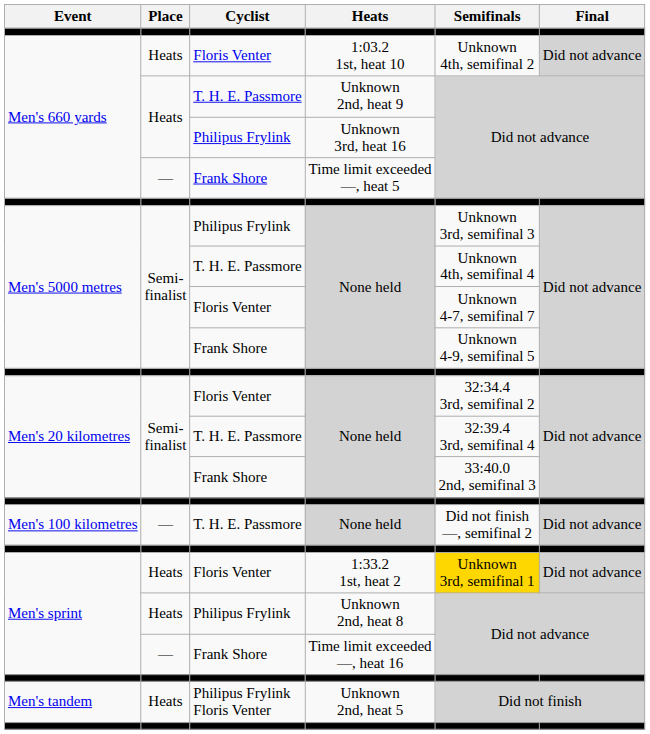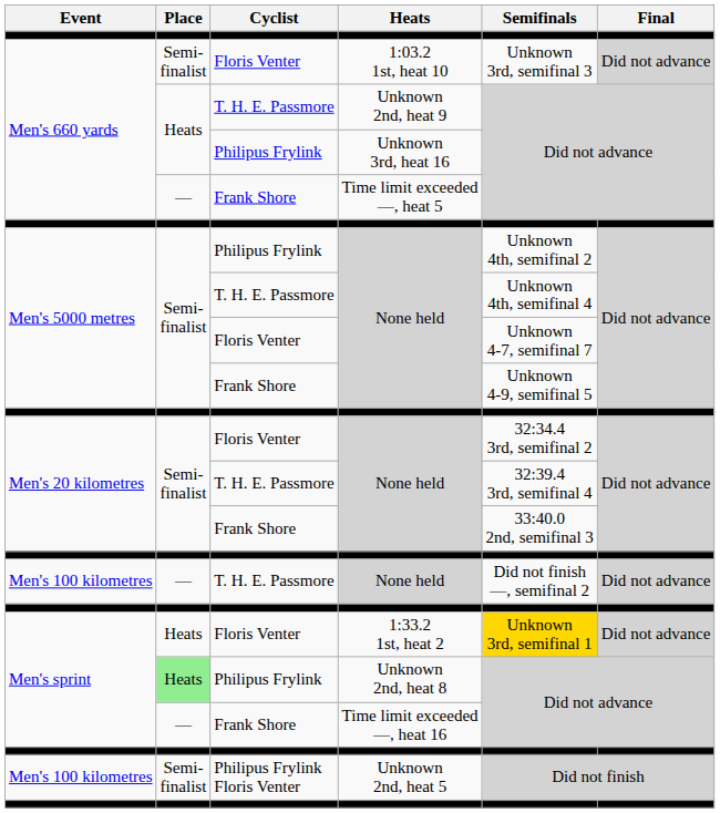1:03.2 1st, heat 10 | Place: Heats -> Semi- finalist
1:03.2 1st, heat 10 | Semifinals: Unknown 4th, semifinal 2 -> Unknown 3rd, semifinal 3
Philipus Frylink / None held | Semifinals: Unknown 3rd, semifinal 3 -> Unknown 4th, semifinal 2
Unknown 2nd, heat 8 | Place: no background -> lightgreen background
Unknown 2nd, heat 5 | Event: Men's tandem -> Men's 100 kilometres
Unknown 2nd, heat 5 | Place: Heats -> Semi- finalist
